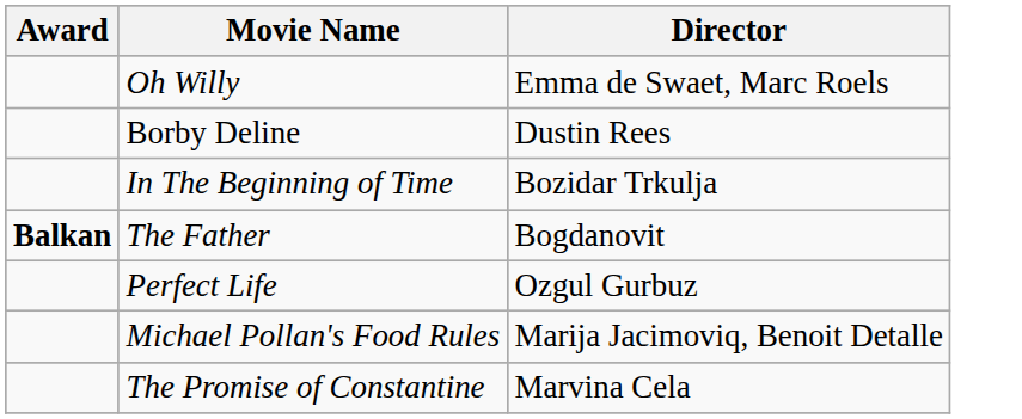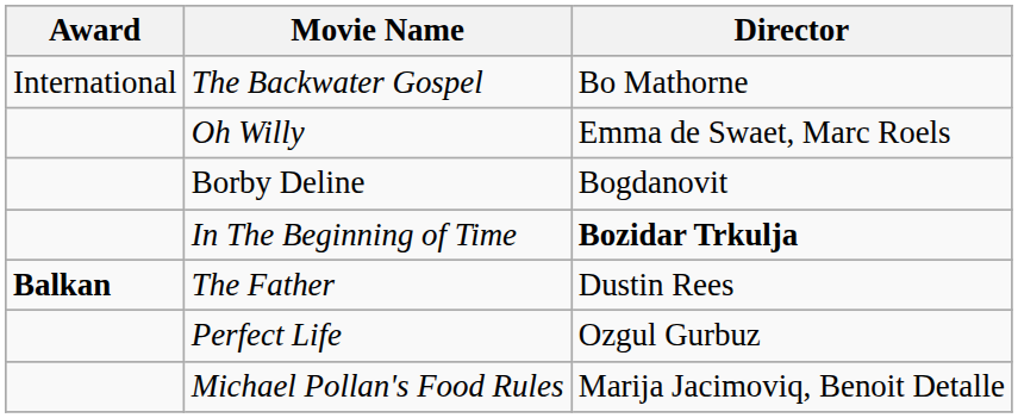+ row: International | The Backwater Gospel | Bo Mathorne
Borby Deline | Director: Dustin Rees -> Bogdanovit
In The Beginning of Time | Director: normal -> bold
The Father | Director: Bogdanovit -> Dustin Rees
- row: The Promise of Constantine | Marvina Cela
